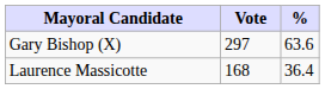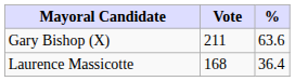Gary Bishop (X) | Vote: 297 -> 211
